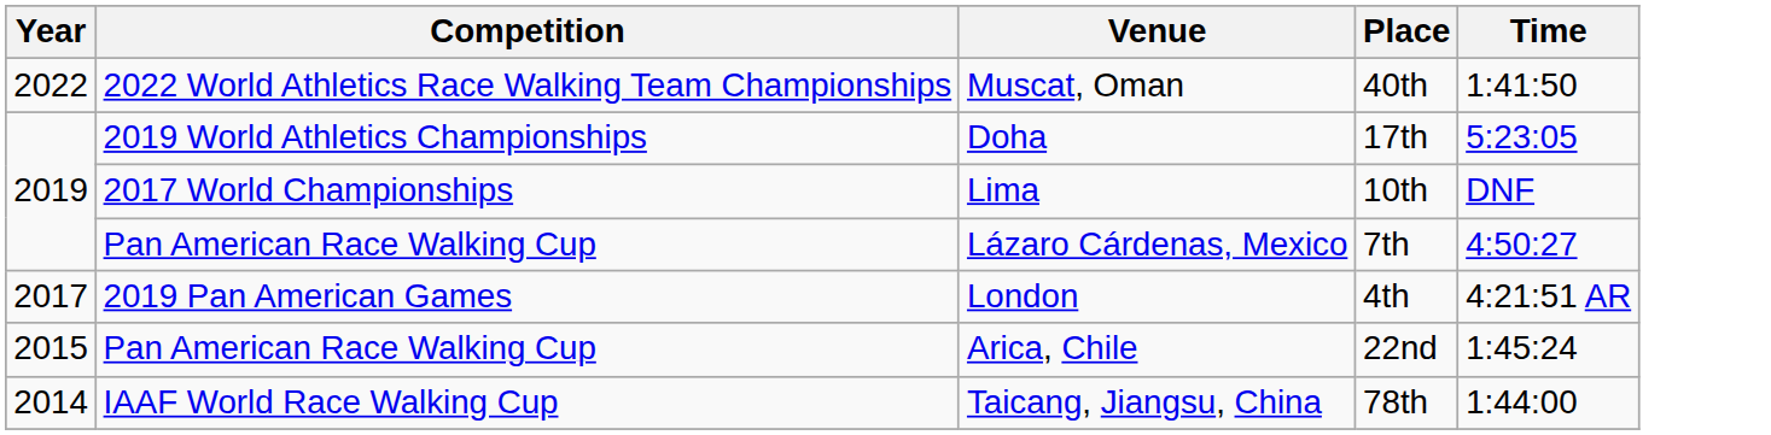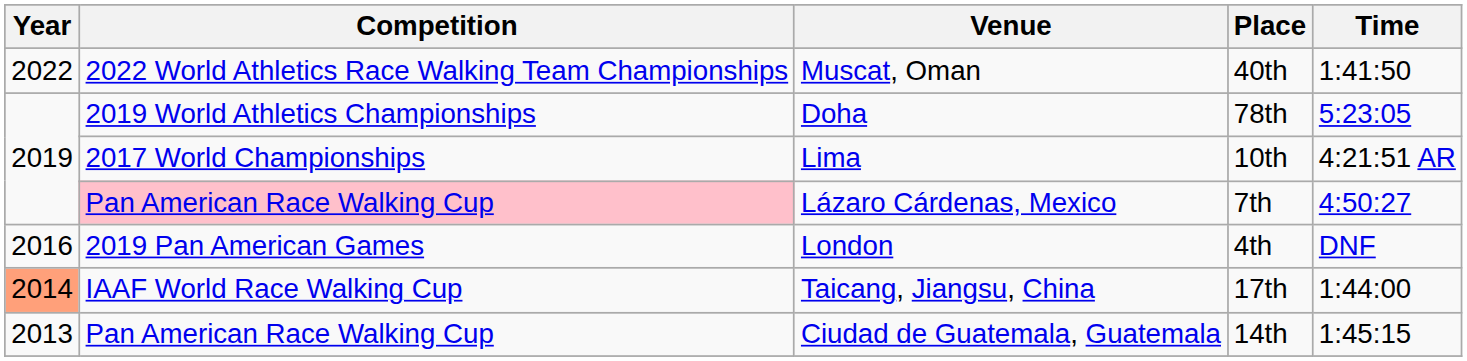Doha | Place: 17th -> 78th
Lima | Time: DNF -> 4:21:51 AR
Lázaro Cárdenas, Mexico | Competition: no background -> pink background
London | Year: 2017 -> 2016
London | Time: 4:21:51 AR -> DNF
- row: 2015 | Pan American Race Walking Cup | Arica, Chile | 22nd | 1:45:24
Taicang, Jiangsu, China | Year: no background -> lightsalmon background
Taicang, Jiangsu, China | Place: 78th -> 17th
+ row: 2013 | Pan American Race Walking Cup | Ciudad de Guatemala, Guatemala | 14th | 1:45:15
